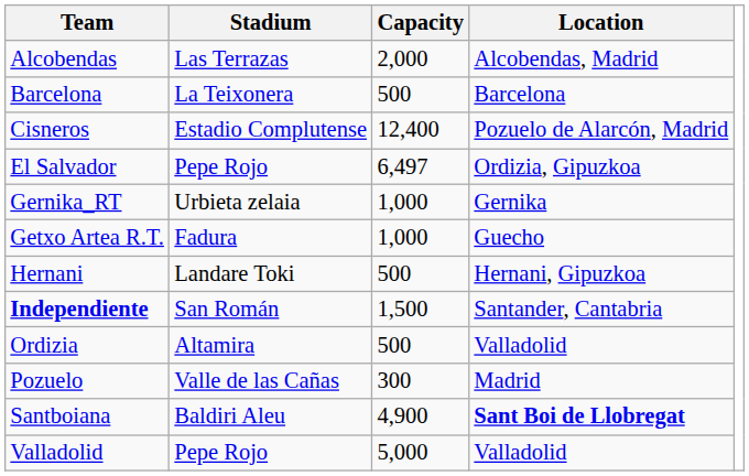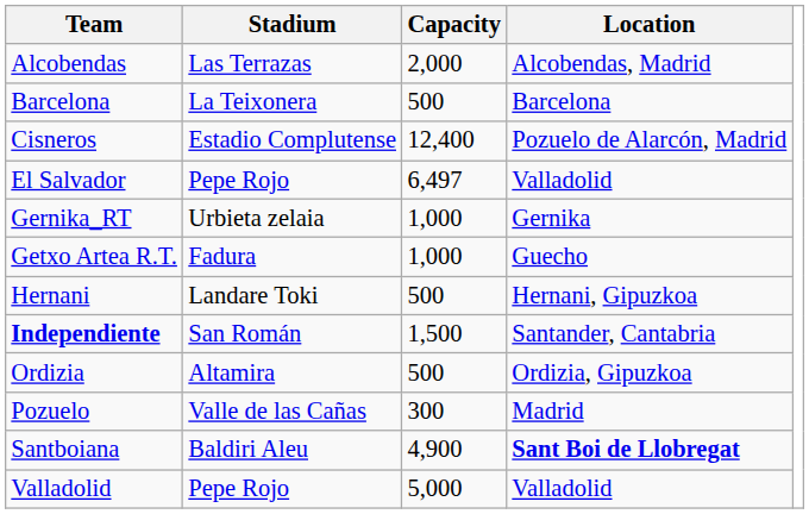El Salvador | Location: Ordizia, Gipuzkoa -> Valladolid
Ordizia | Location: Valladolid -> Ordizia, Gipuzkoa
